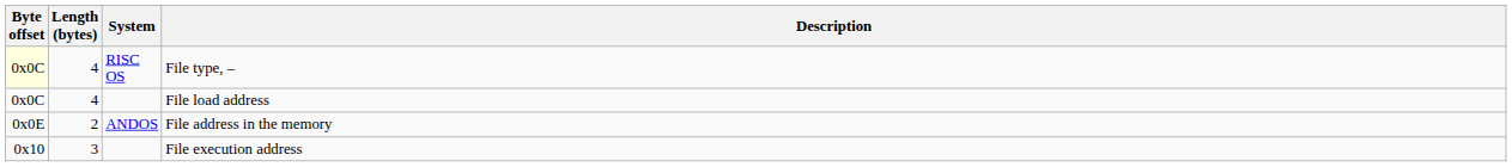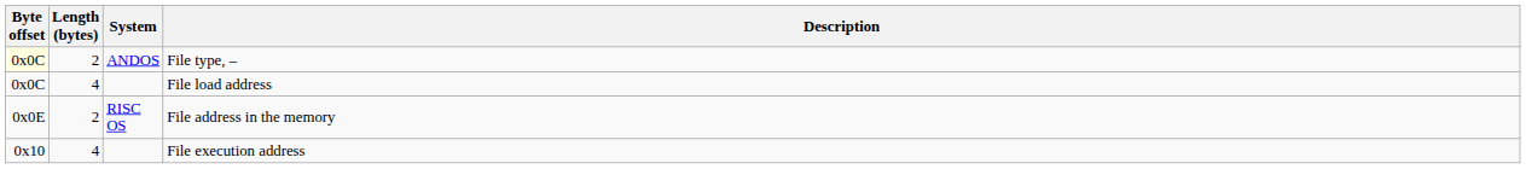File type, – | Length (bytes): 4 -> 2
File type, – | System: RISC OS -> ANDOS
File address in the memory | System: ANDOS -> RISC OS
File execution address | Length (bytes): 3 -> 4
